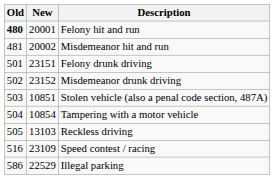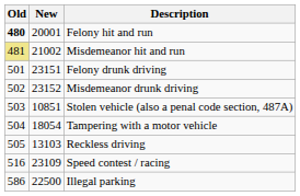Misdemeanor hit and run | Old: no background -> khaki background
Misdemeanor hit and run | New: 20002 -> 21002
Tampering with a motor vehicle | New: 10854 -> 18054
Illegal parking | New: 22529 -> 22500
